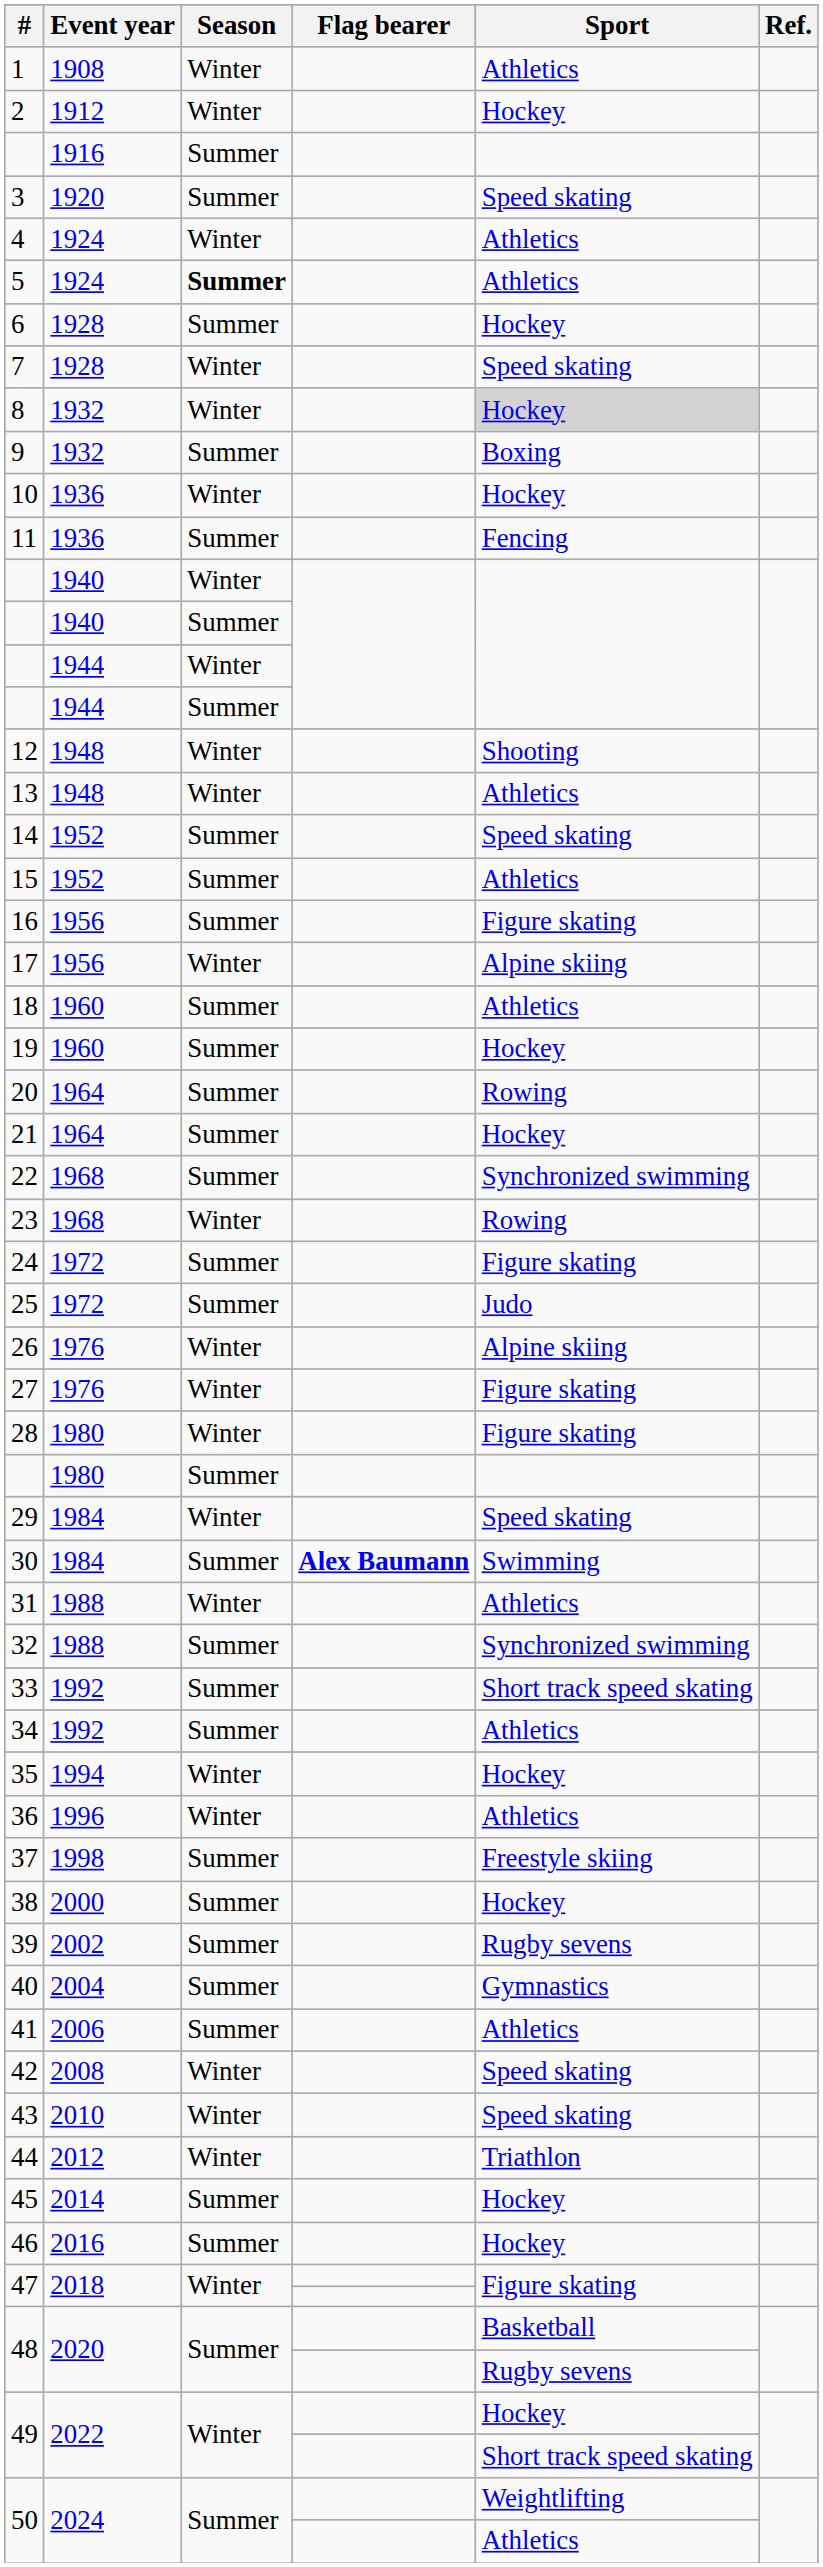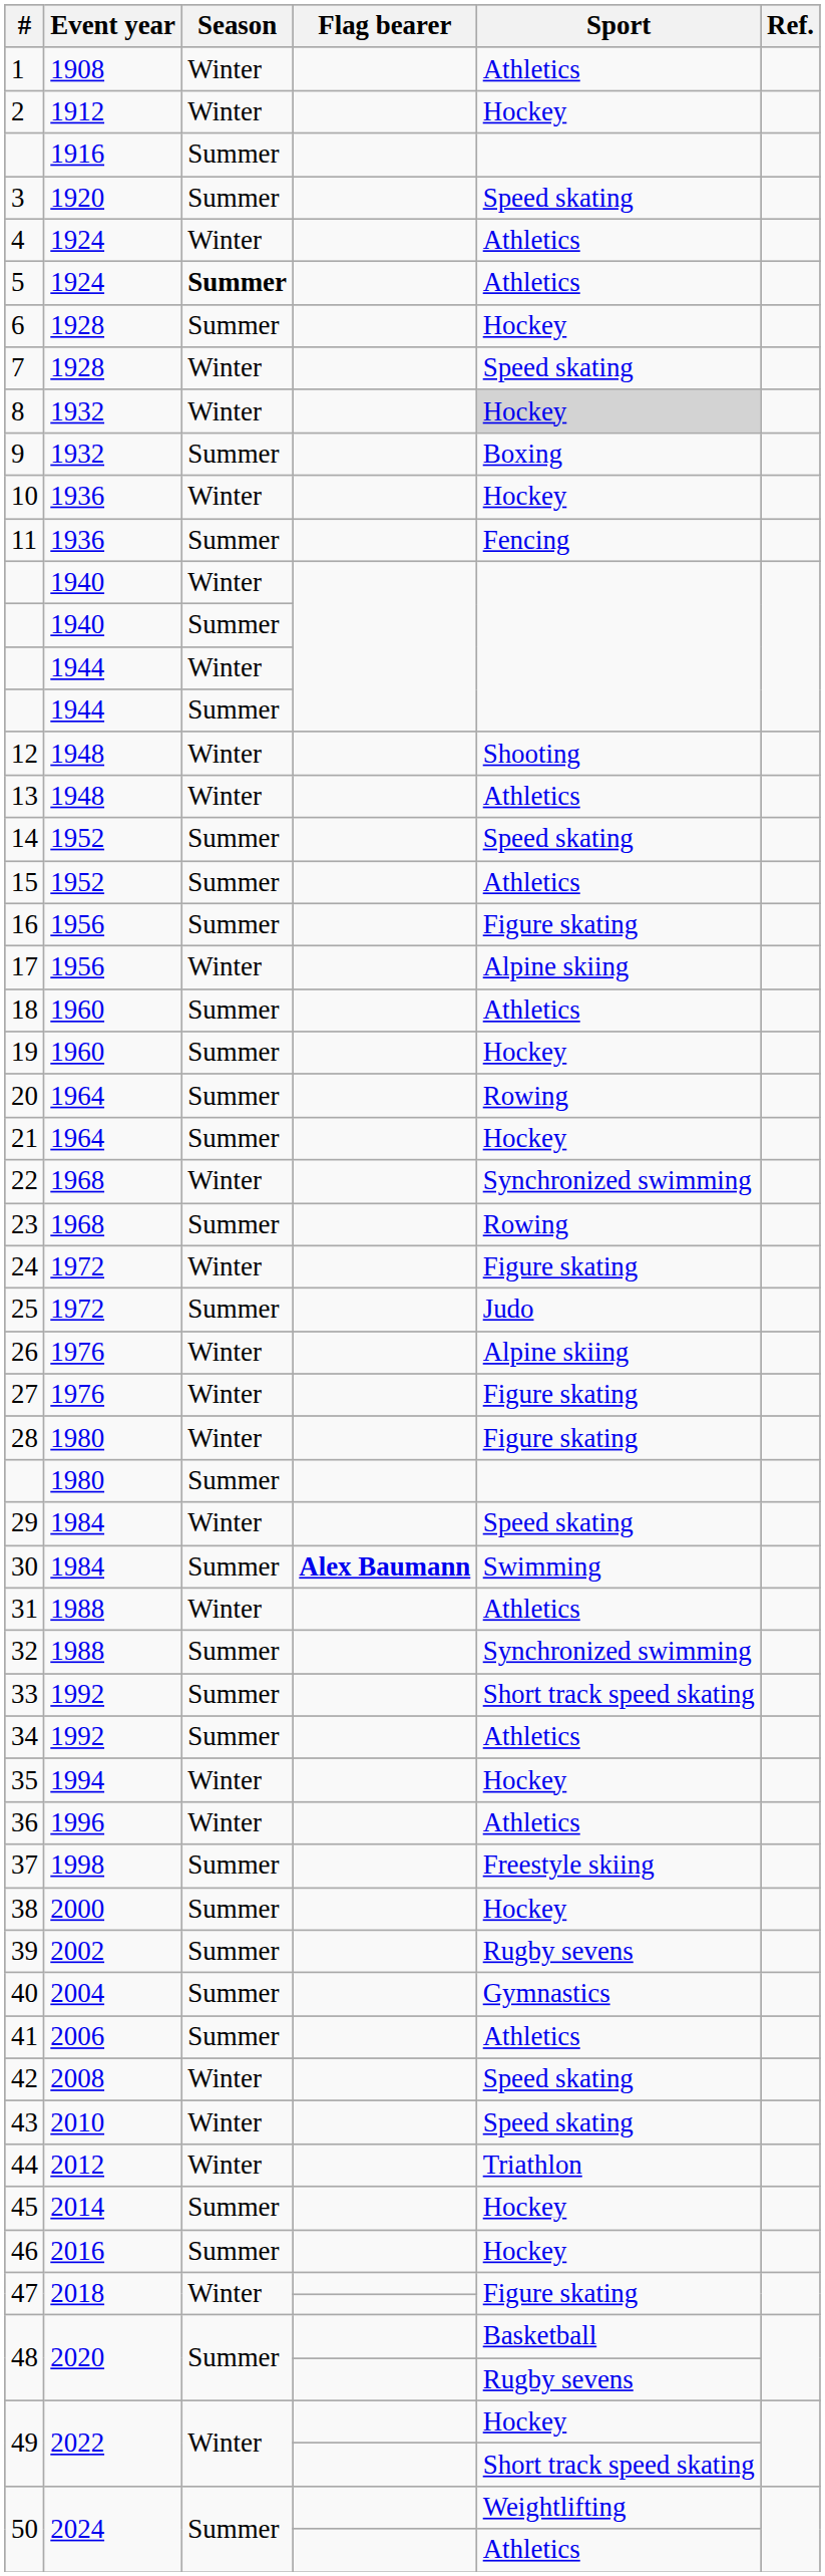22 | Season: Summer -> Winter
23 | Season: Winter -> Summer
24 | Season: Summer -> Winter
